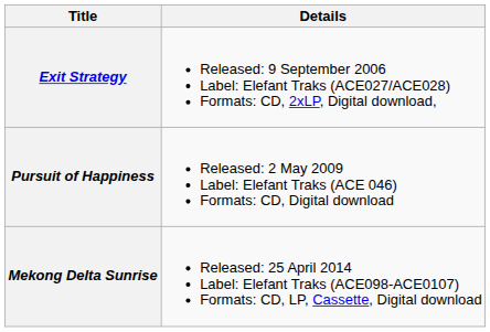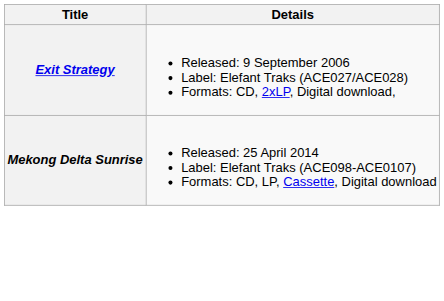- row: Pursuit of Happiness | Released: 2 May 2009 Label: Elefant Traks (ACE 046) Formats: CD, Digital download
